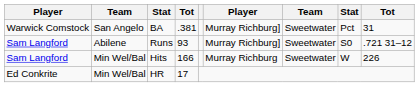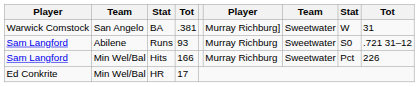BA | column 8: Pct -> W
Runs | column 6: Murray Richburg] -> Murray Richburg
Hits | column 8: W -> Pct
